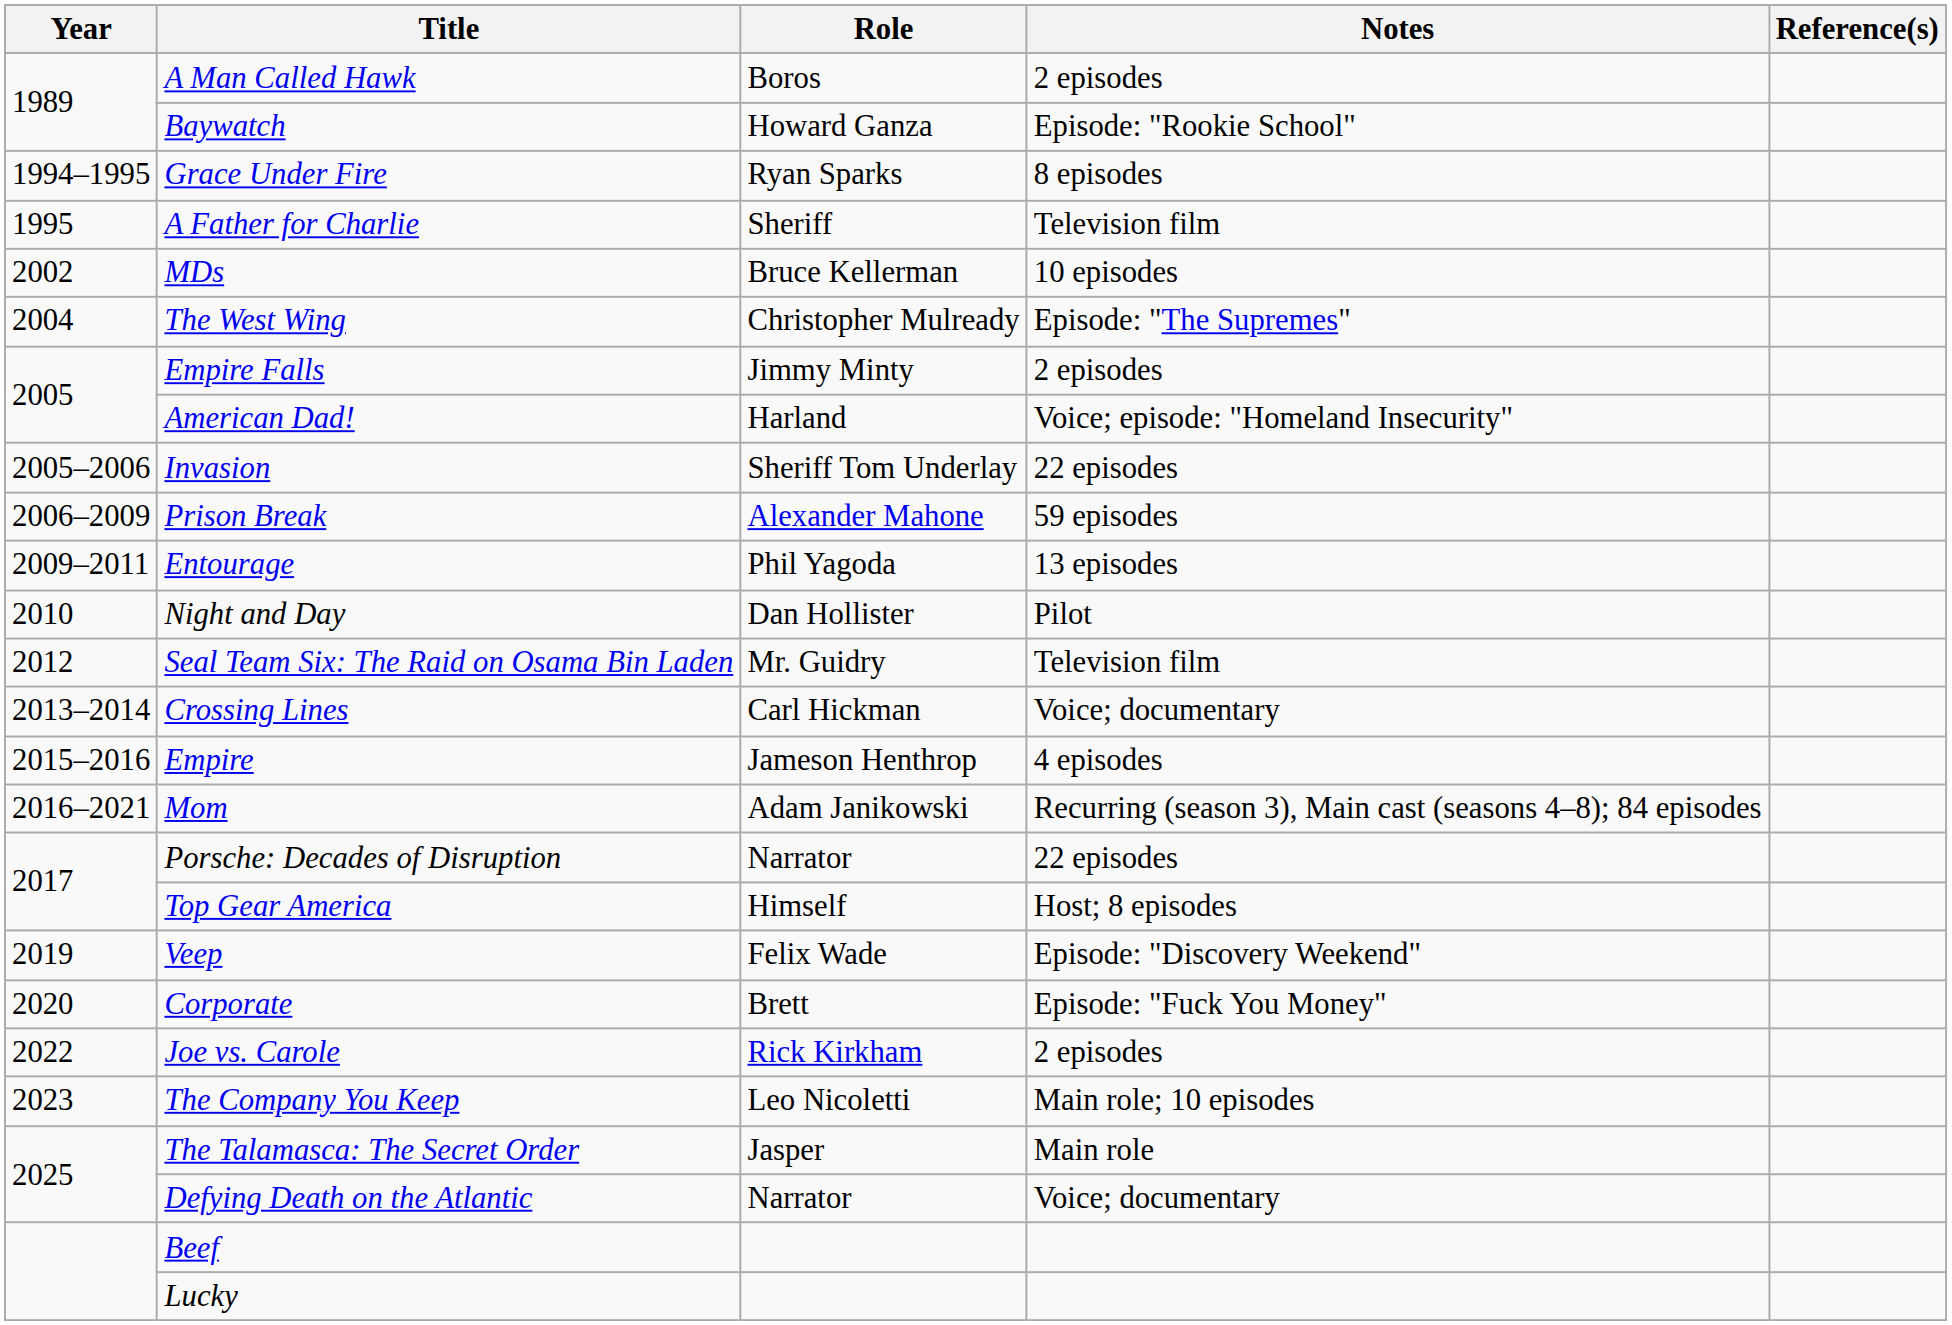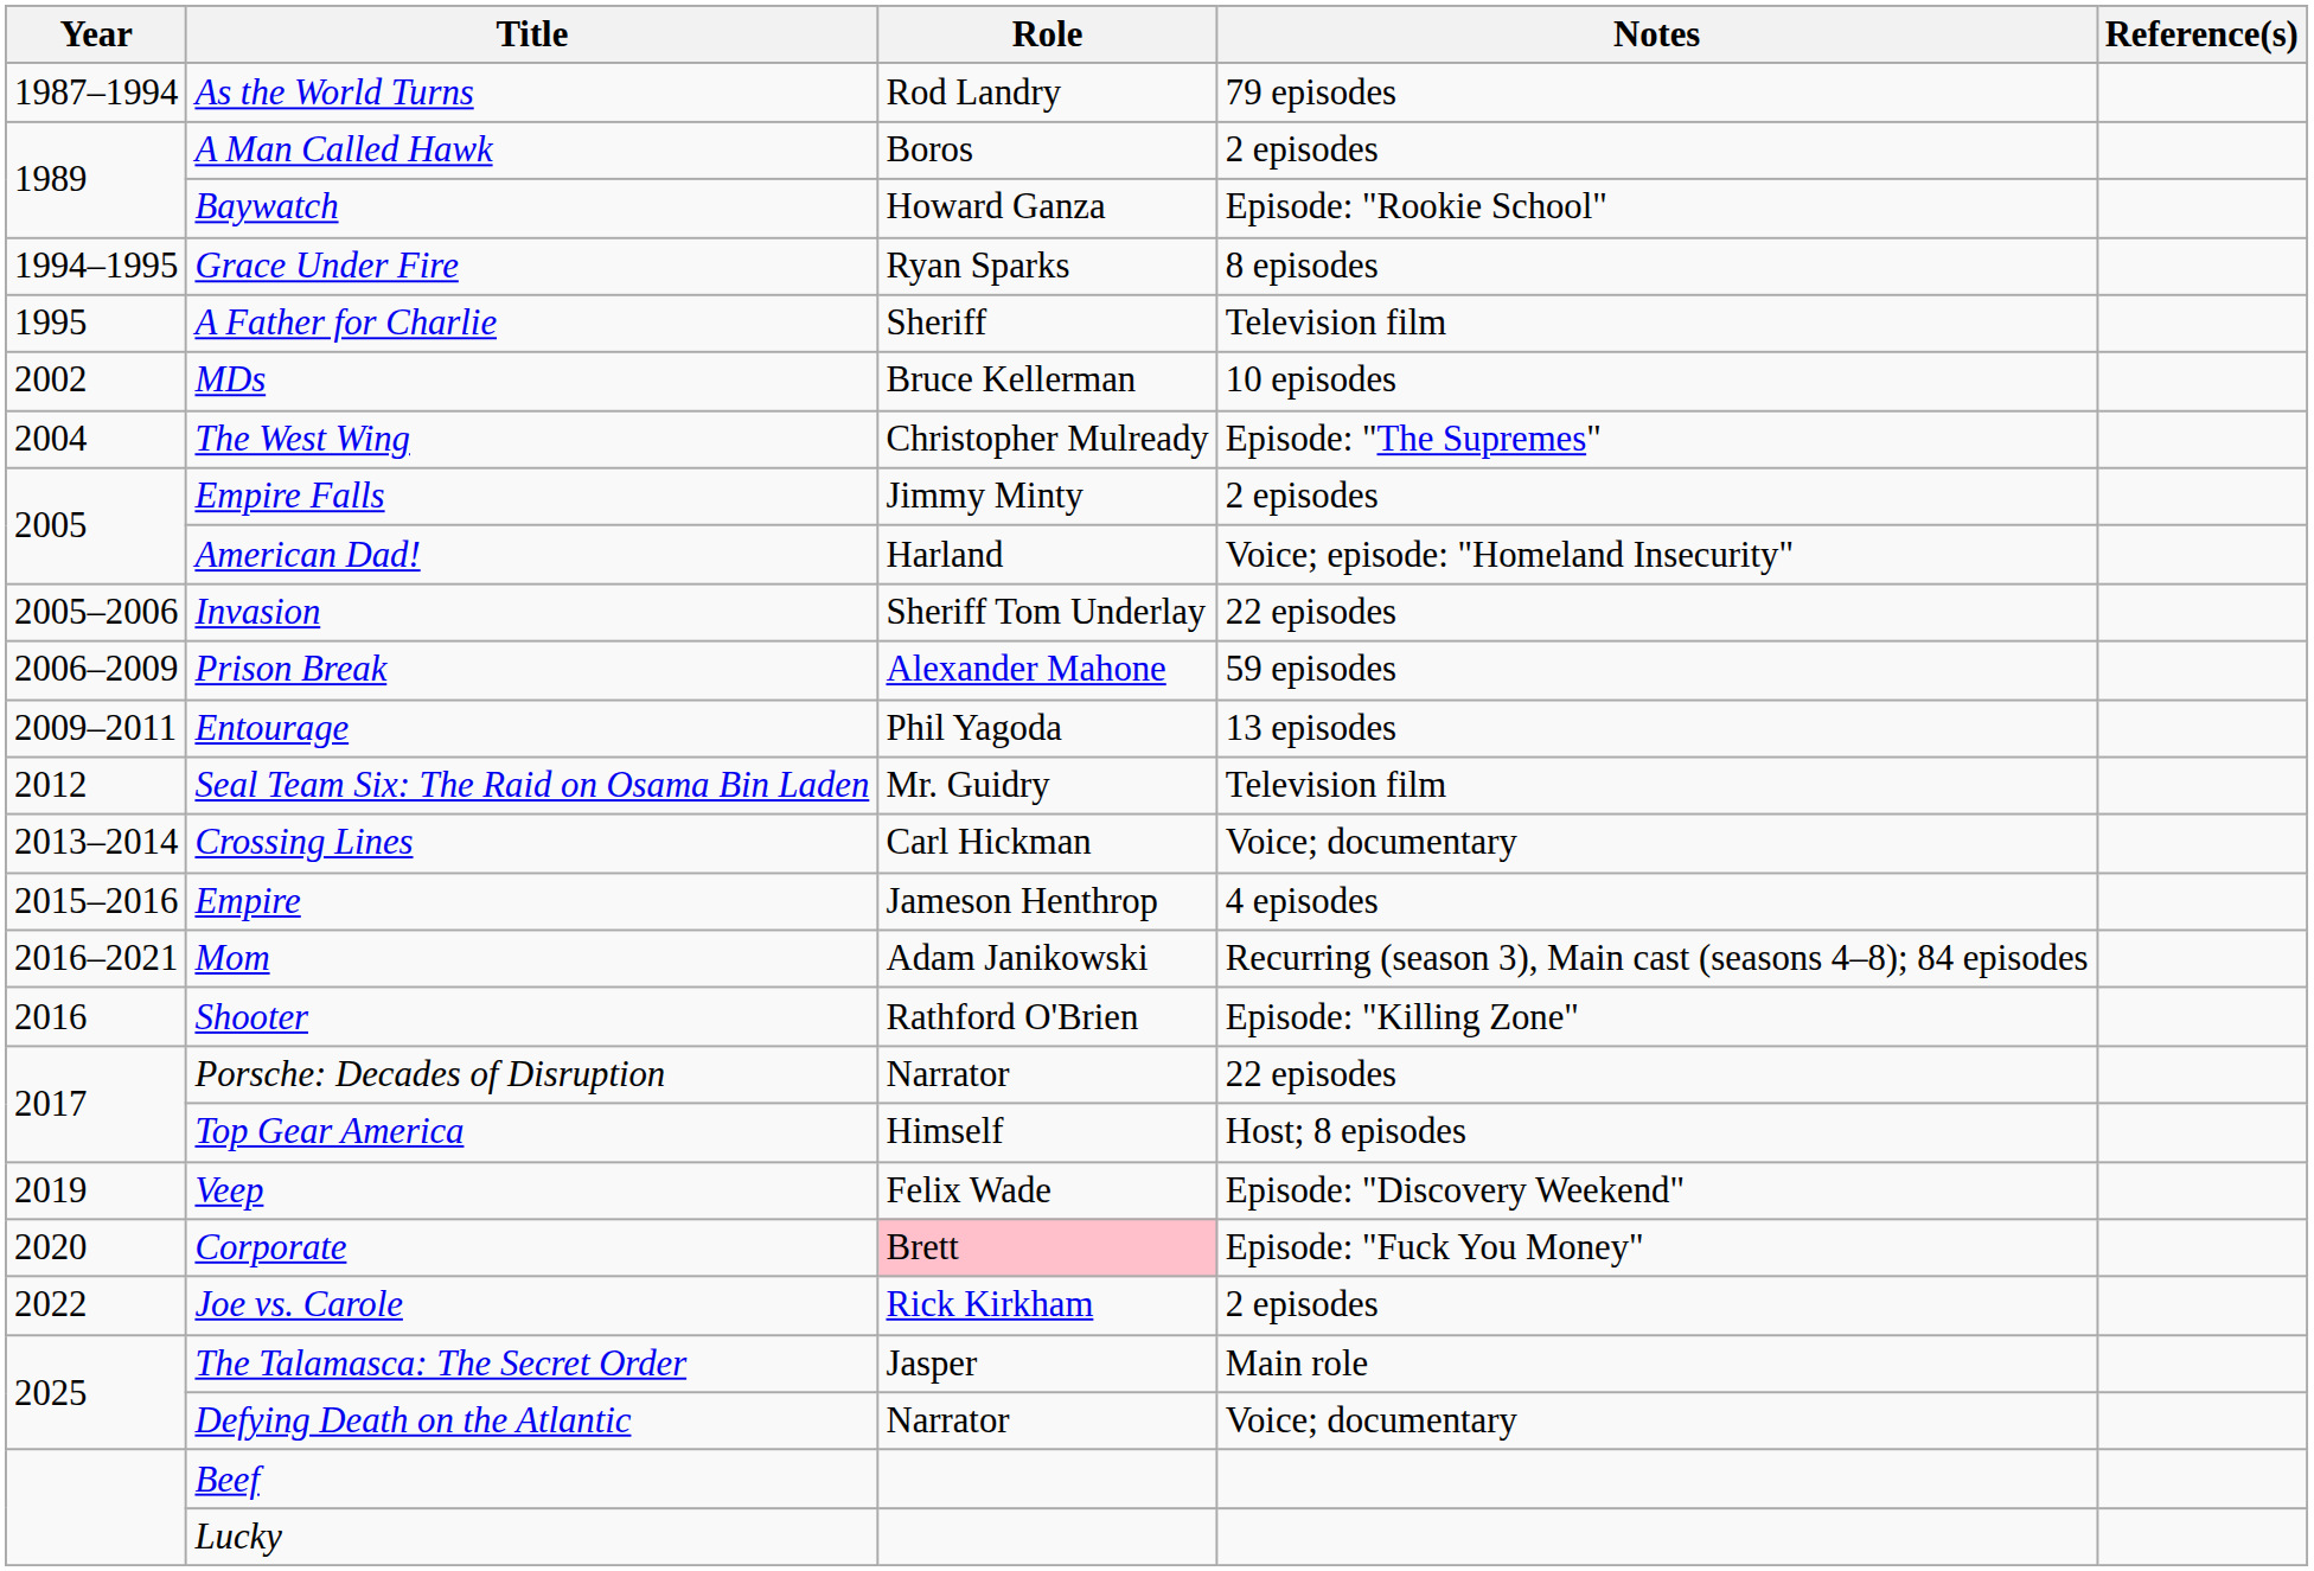+ row: 1987–1994 | As the World Turns | Rod Landry | 79 episodes
- row: 2010 | Night and Day | Dan Hollister | Pilot
+ row: 2016 | Shooter | Rathford O'Brien | Episode: "Killing Zone"
Corporate | Role: no background -> pink background
- row: 2023 | The Company You Keep | Leo Nicoletti | Main role; 10 episodes
